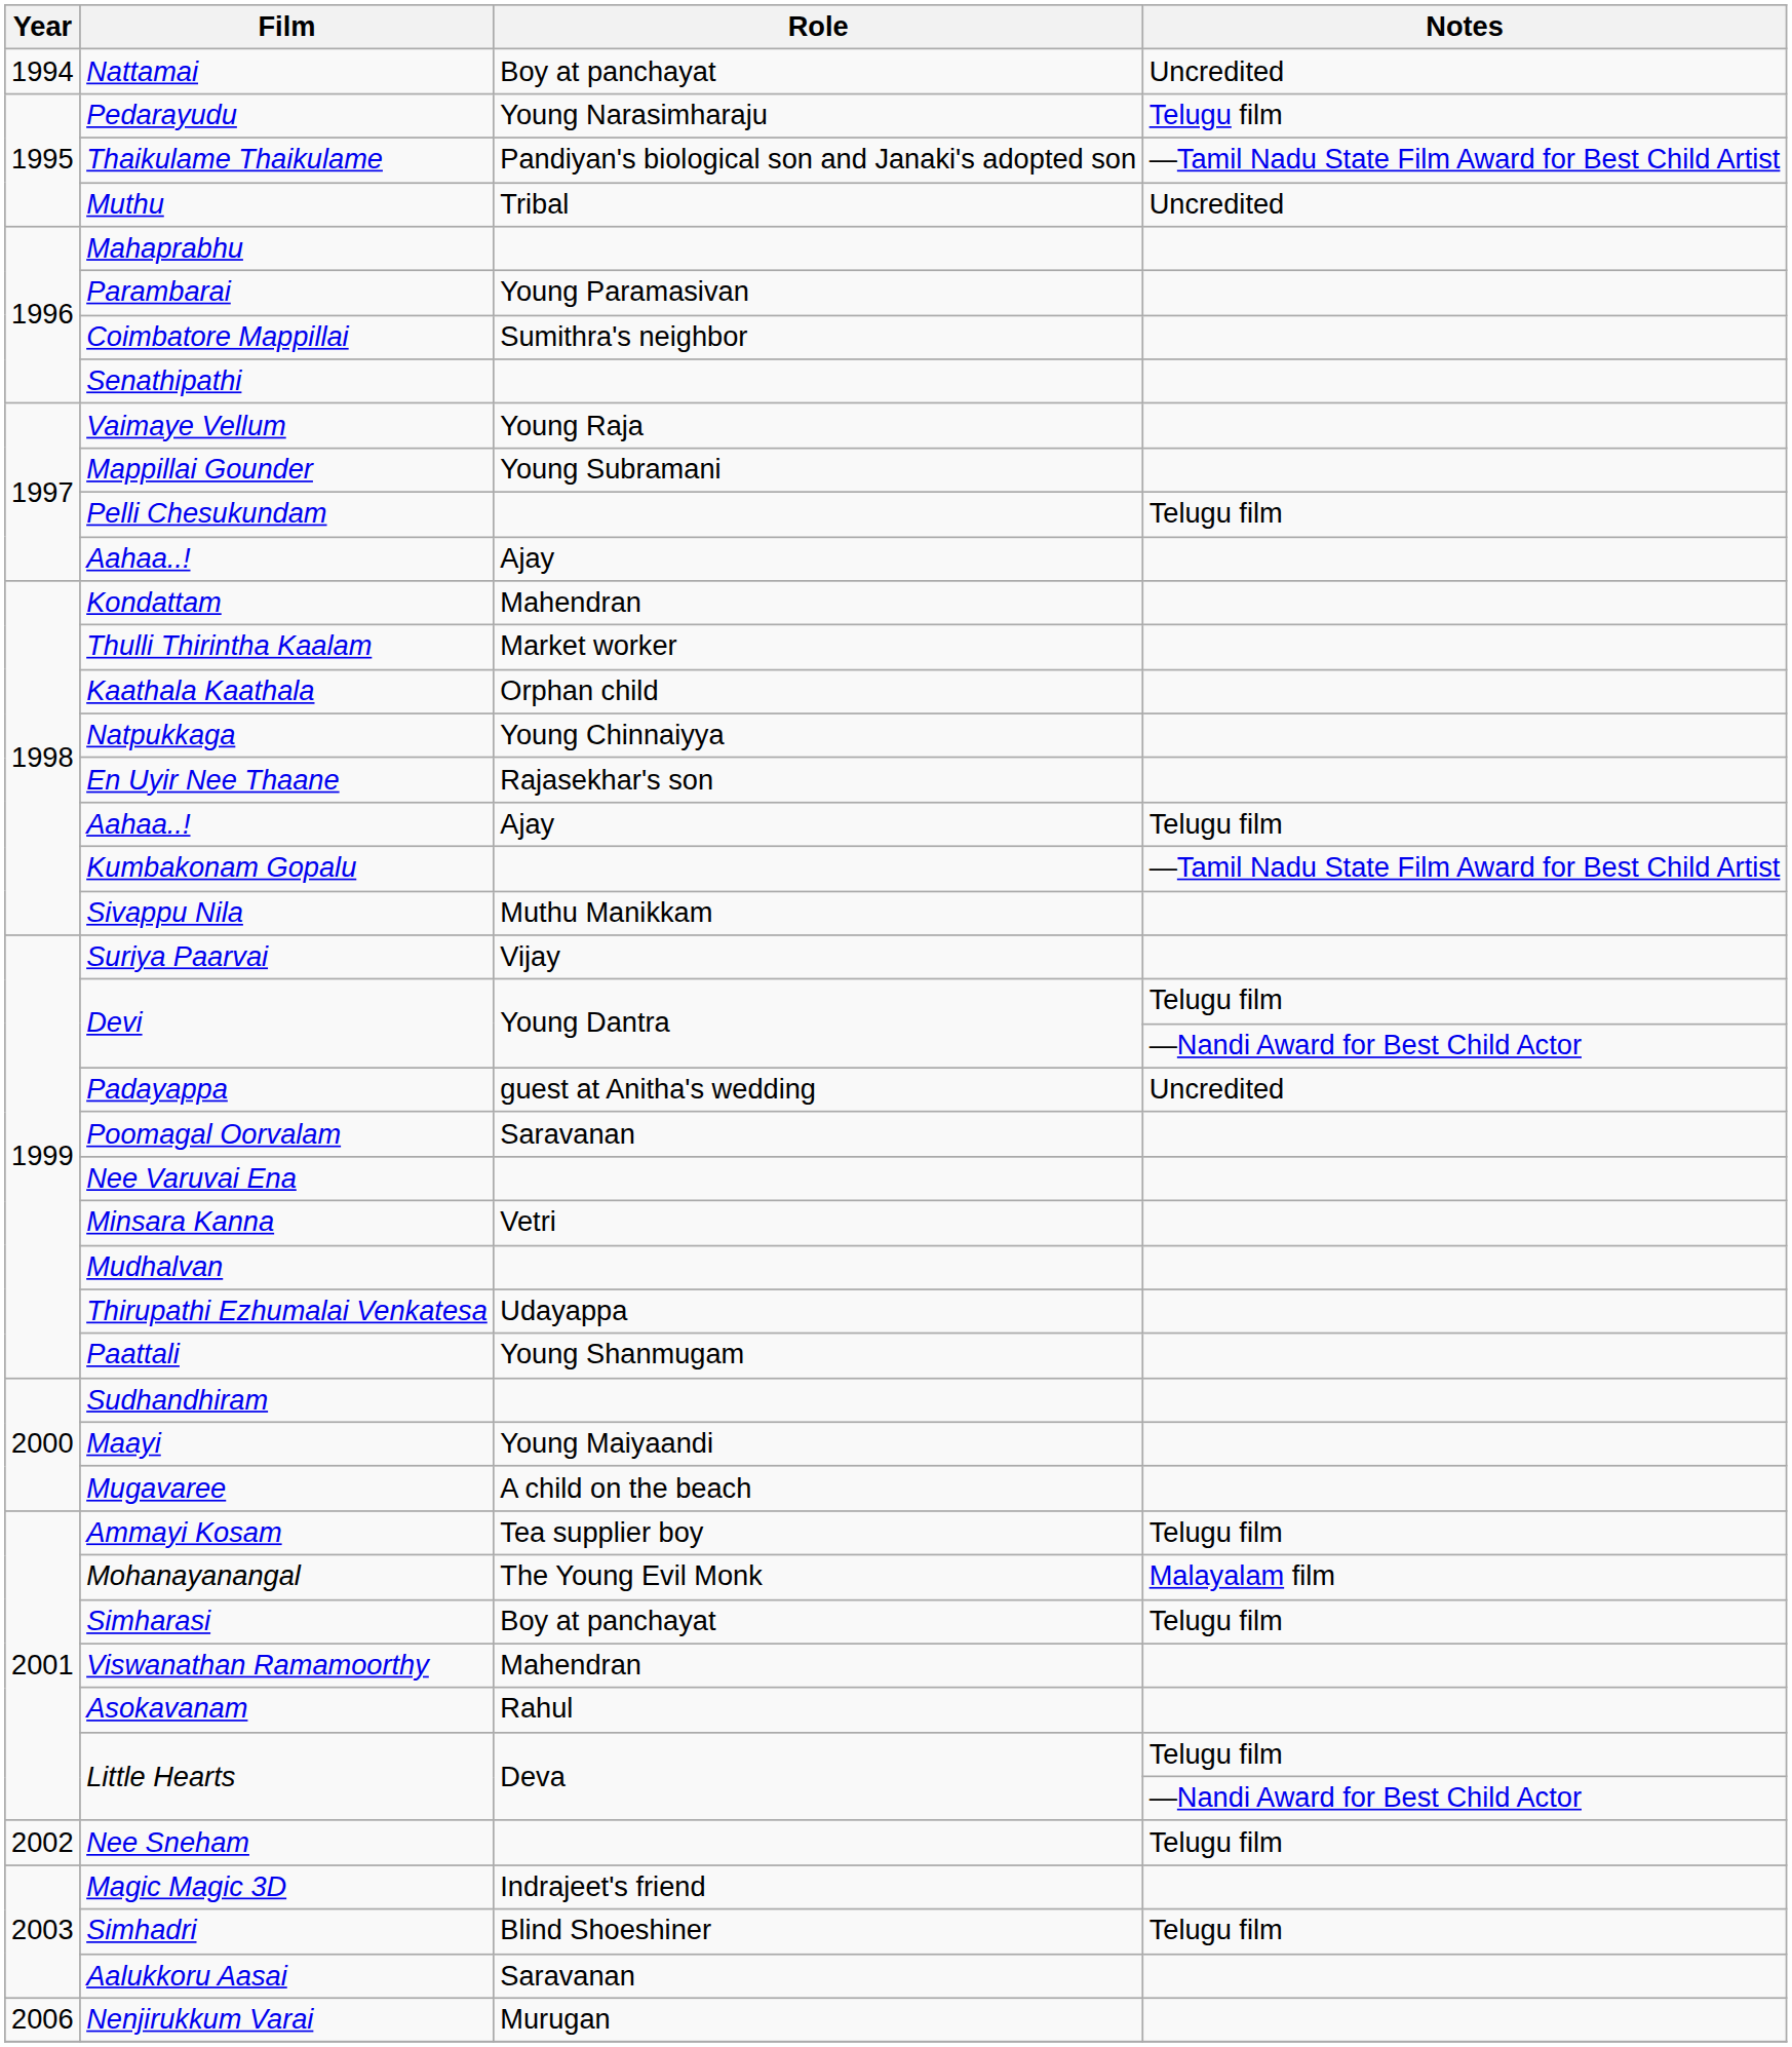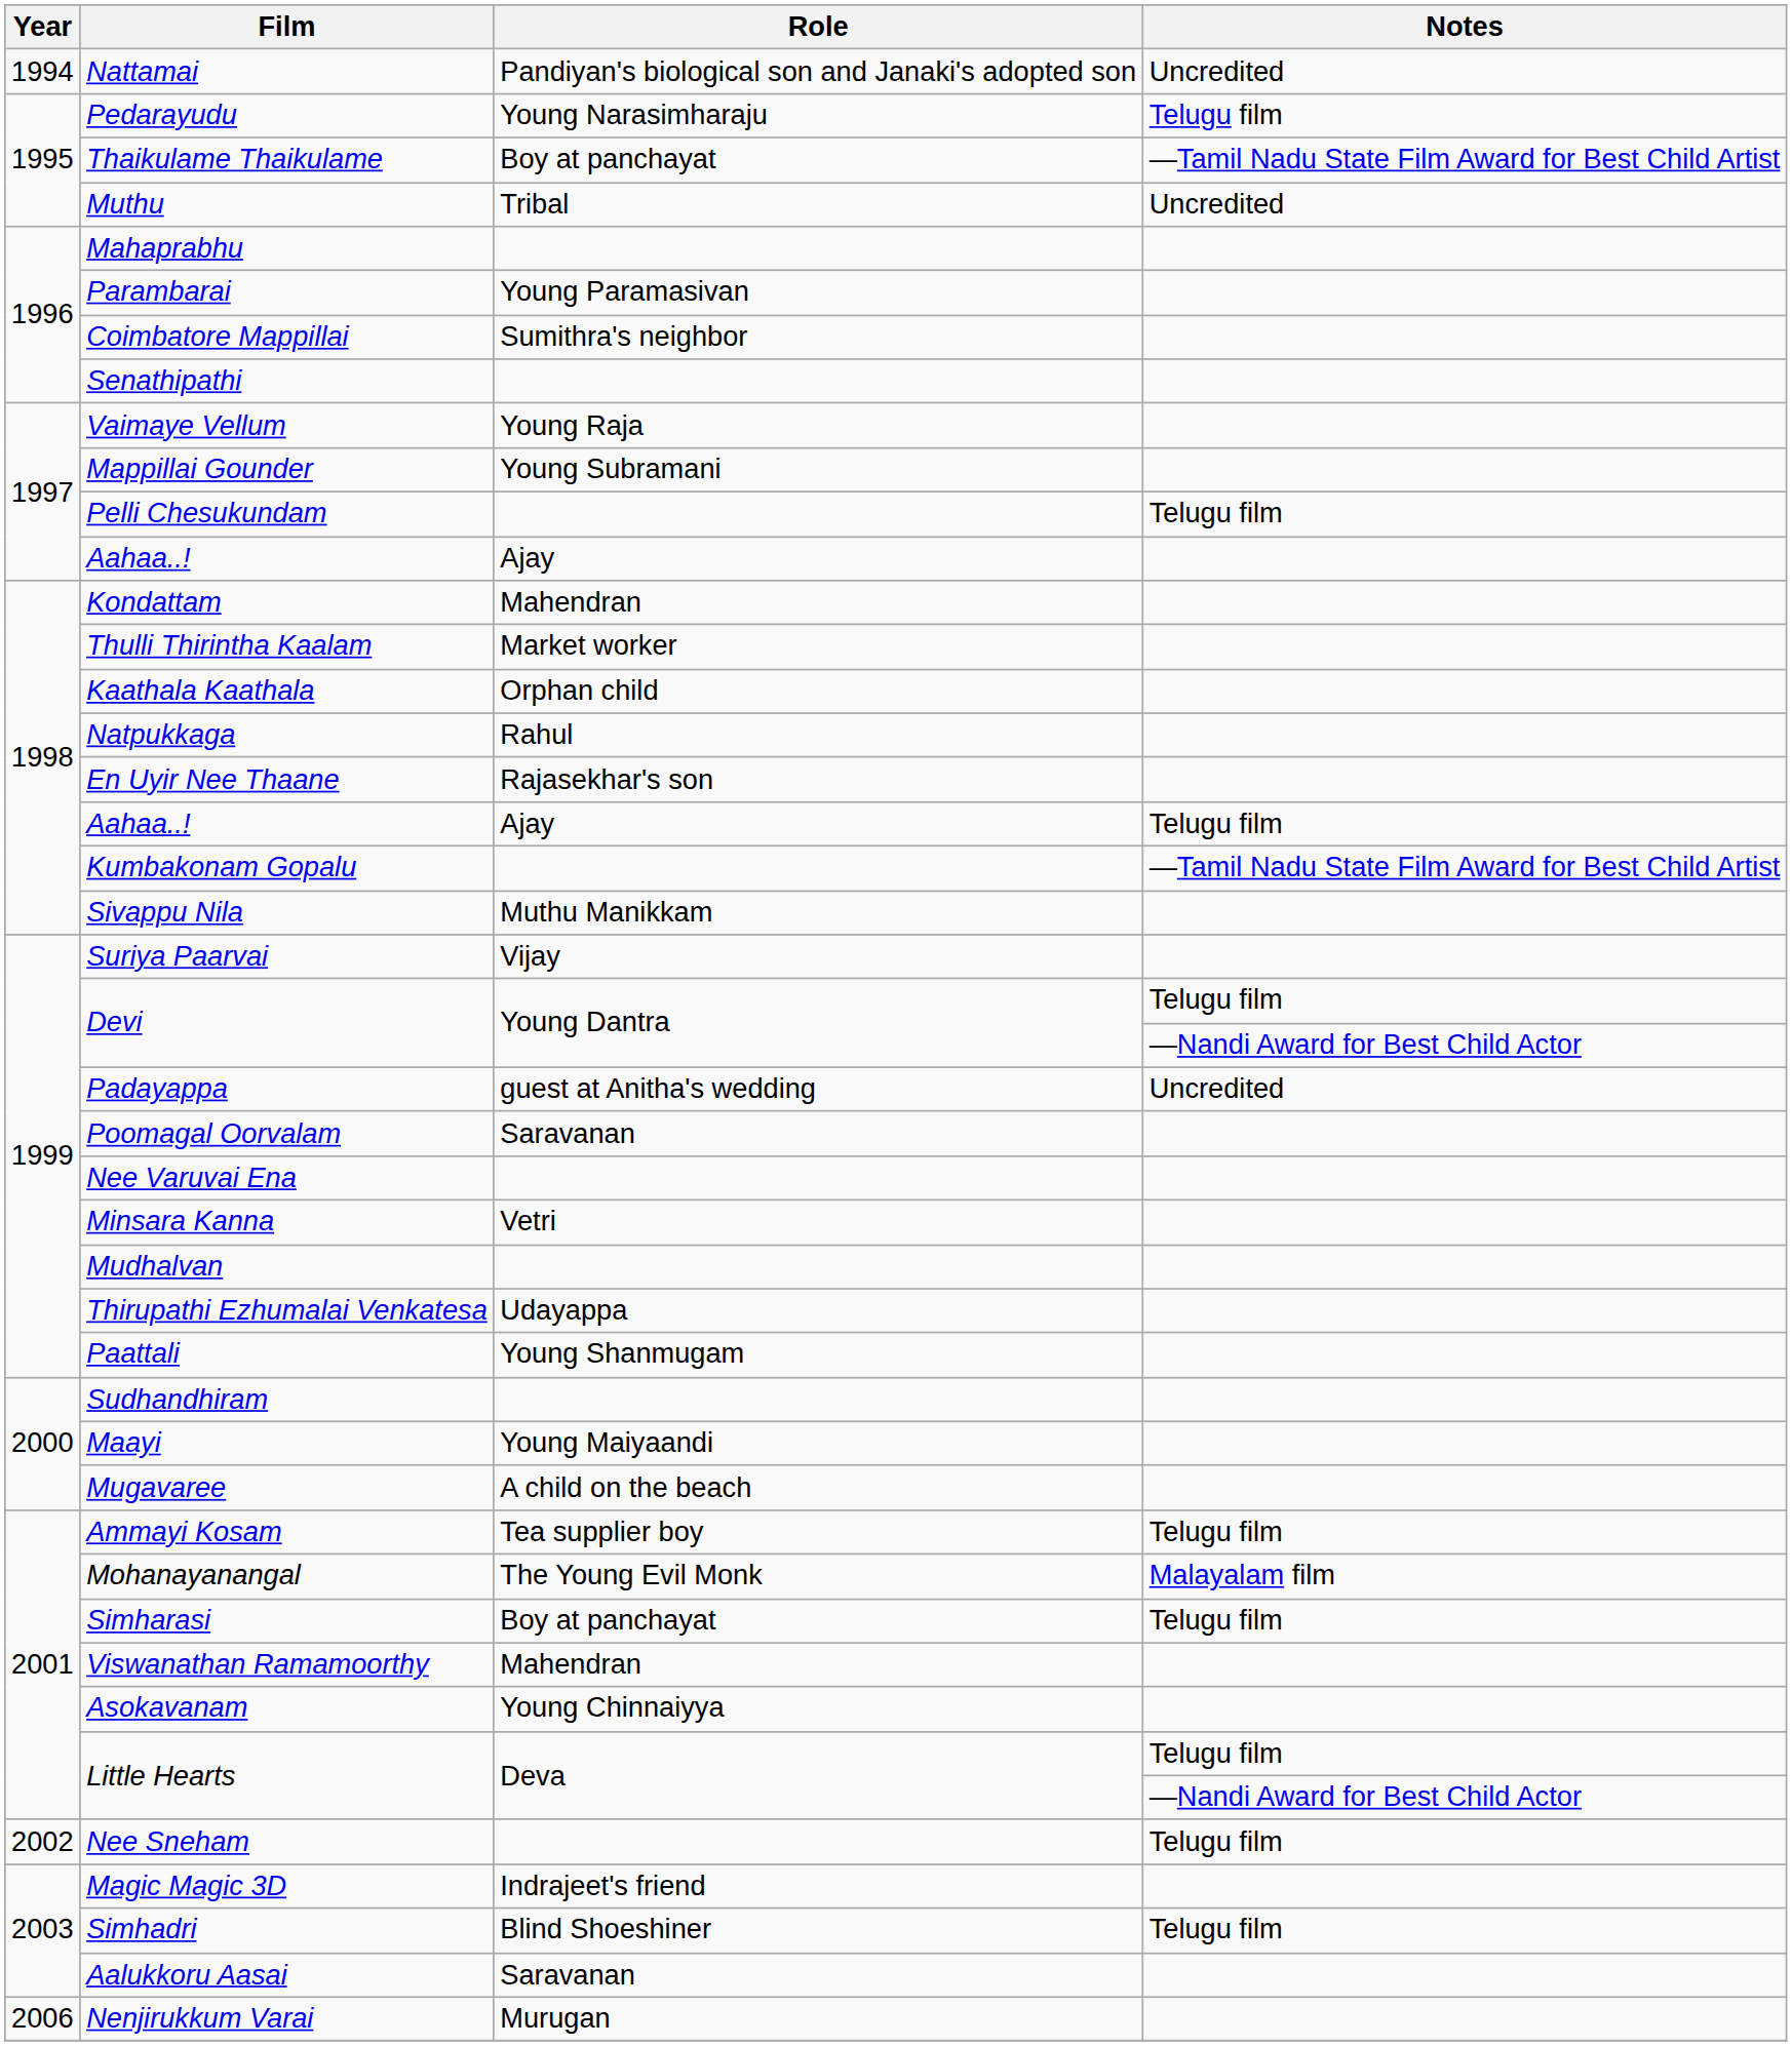Nattamai | Role: Boy at panchayat -> Pandiyan's biological son and Janaki's adopted son
Thaikulame Thaikulame | Role: Pandiyan's biological son and Janaki's adopted son -> Boy at panchayat
Natpukkaga | Role: Young Chinnaiyya -> Rahul
Asokavanam | Role: Rahul -> Young Chinnaiyya
